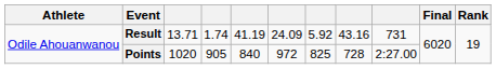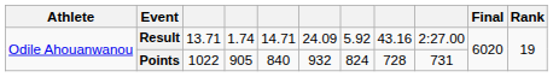Result | column 5: 41.19 -> 14.71
Result | column 9: 731 -> 2:27.00
Points | column 3: 1020 -> 1022
Points | column 6: 972 -> 932
Points | column 7: 825 -> 824
Points | column 9: 2:27.00 -> 731
